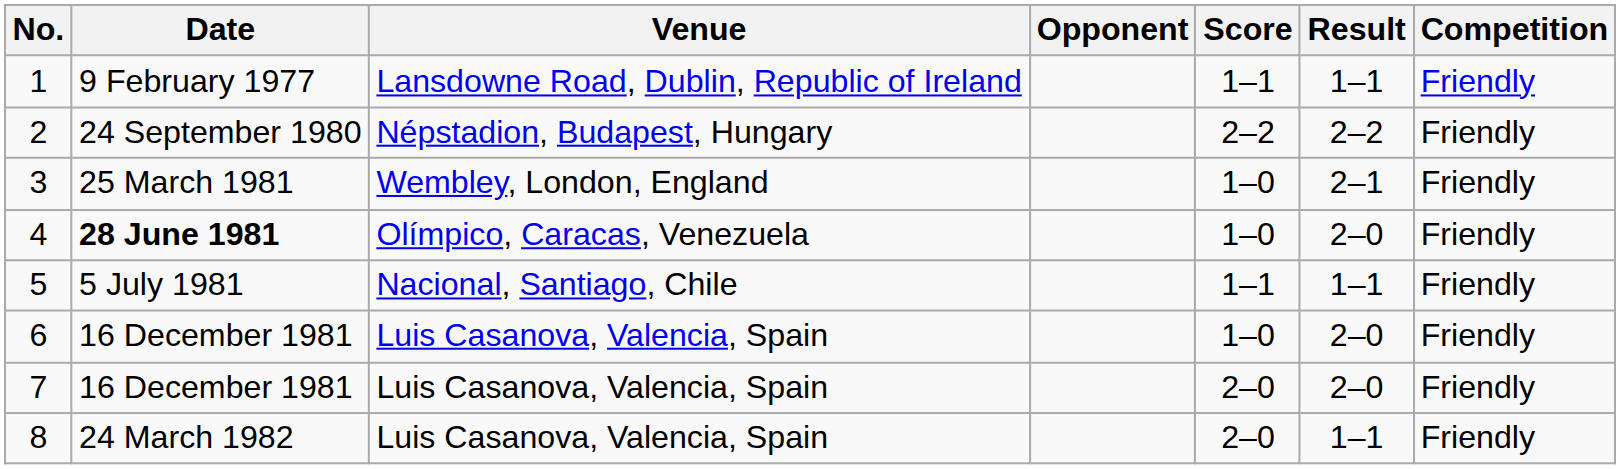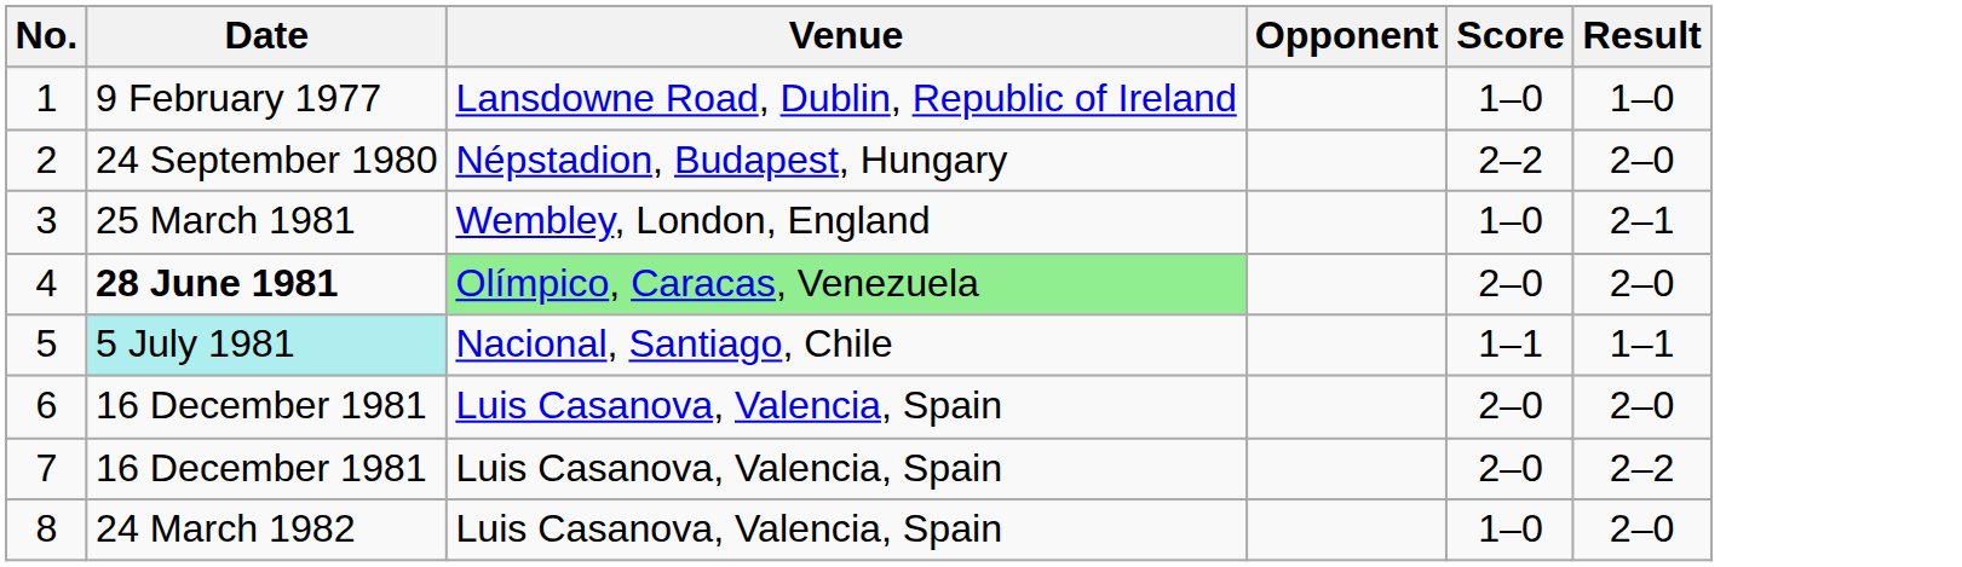- column: Competition | Friendly | Friendly | Friendly | Friendly | Friendly | Friendly | Friendly | Friendly
1 | Score: 1–1 -> 1–0
1 | Result: 1–1 -> 1–0
2 | Result: 2–2 -> 2–0
4 | Venue: no background -> lightgreen background
4 | Score: 1–0 -> 2–0
5 | Date: no background -> paleturquoise background
6 | Score: 1–0 -> 2–0
7 | Result: 2–0 -> 2–2
8 | Score: 2–0 -> 1–0
8 | Result: 1–1 -> 2–0
